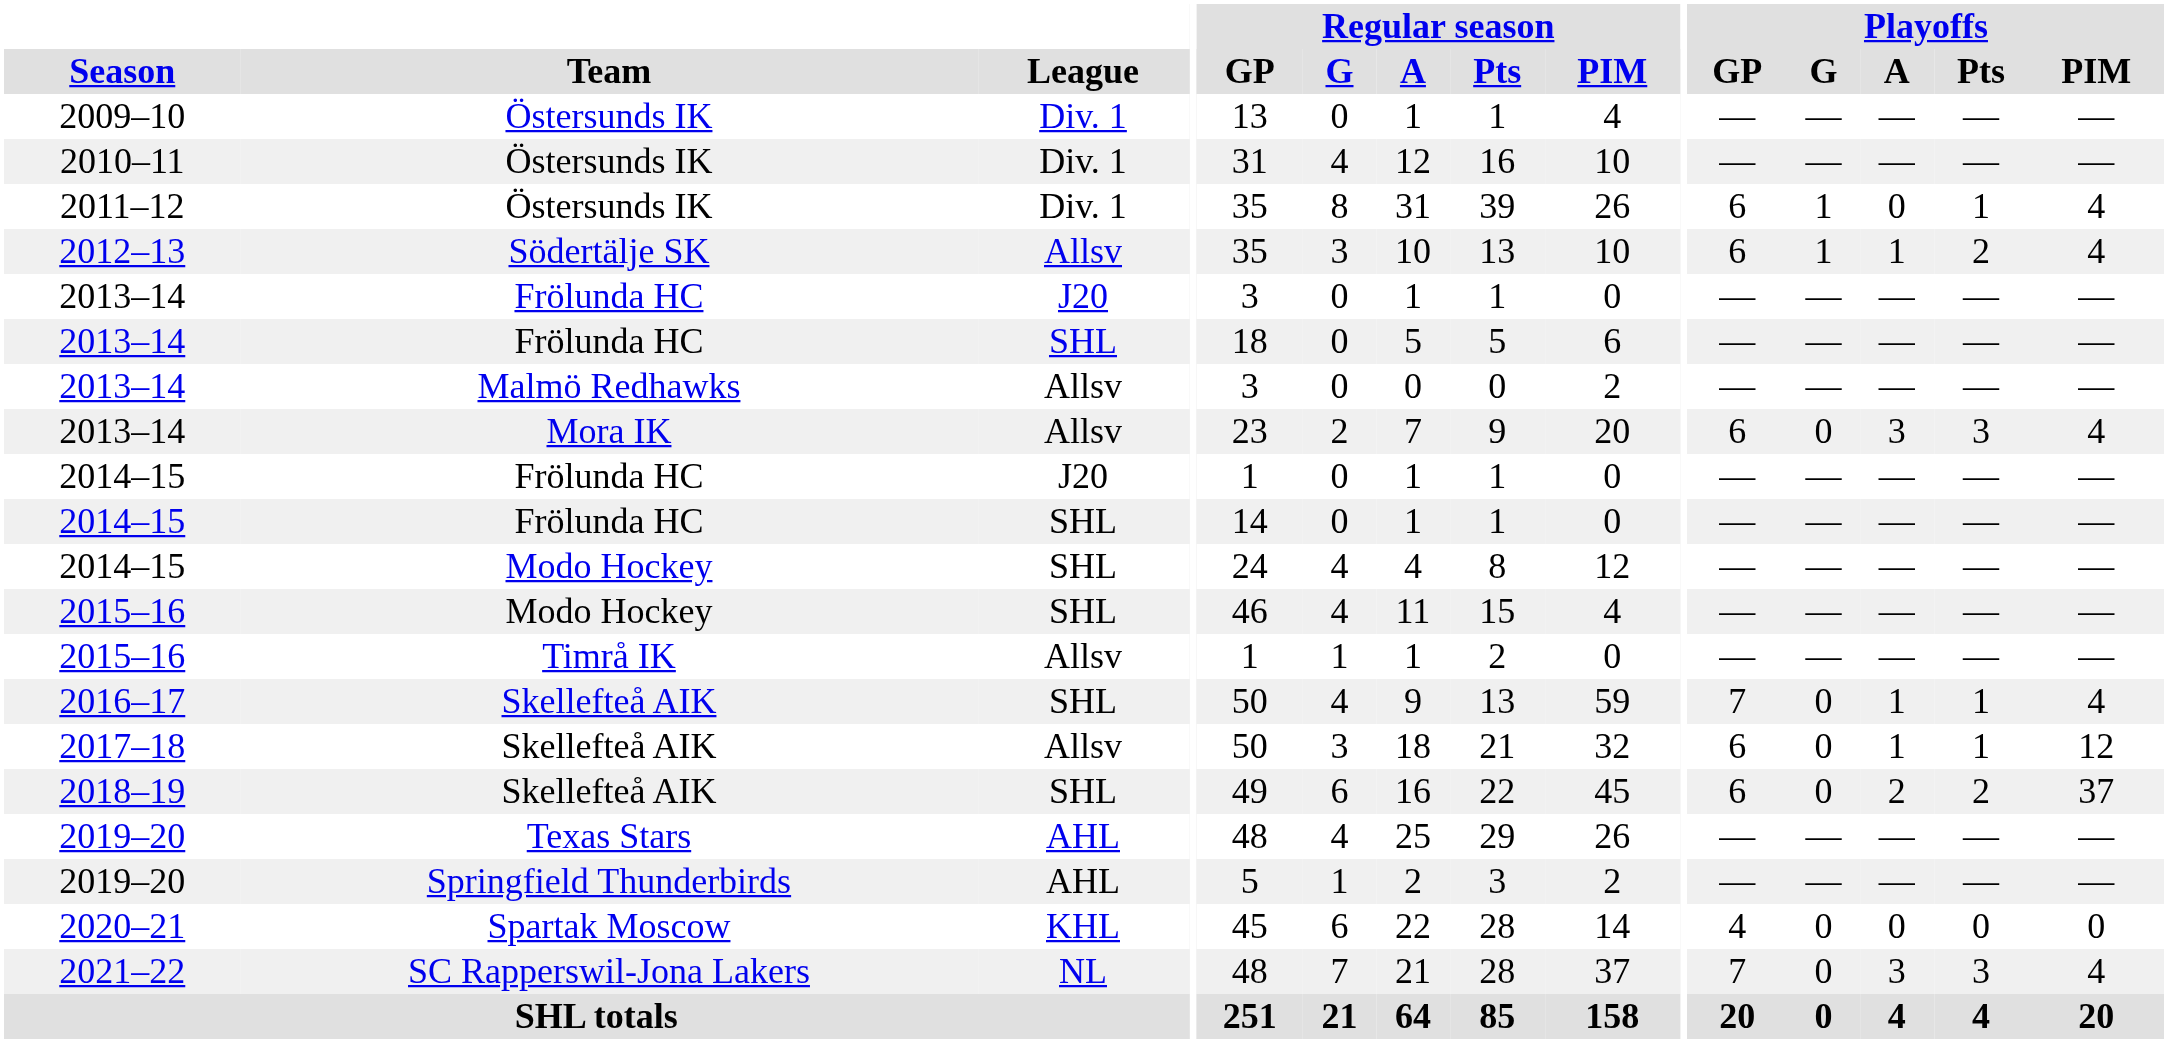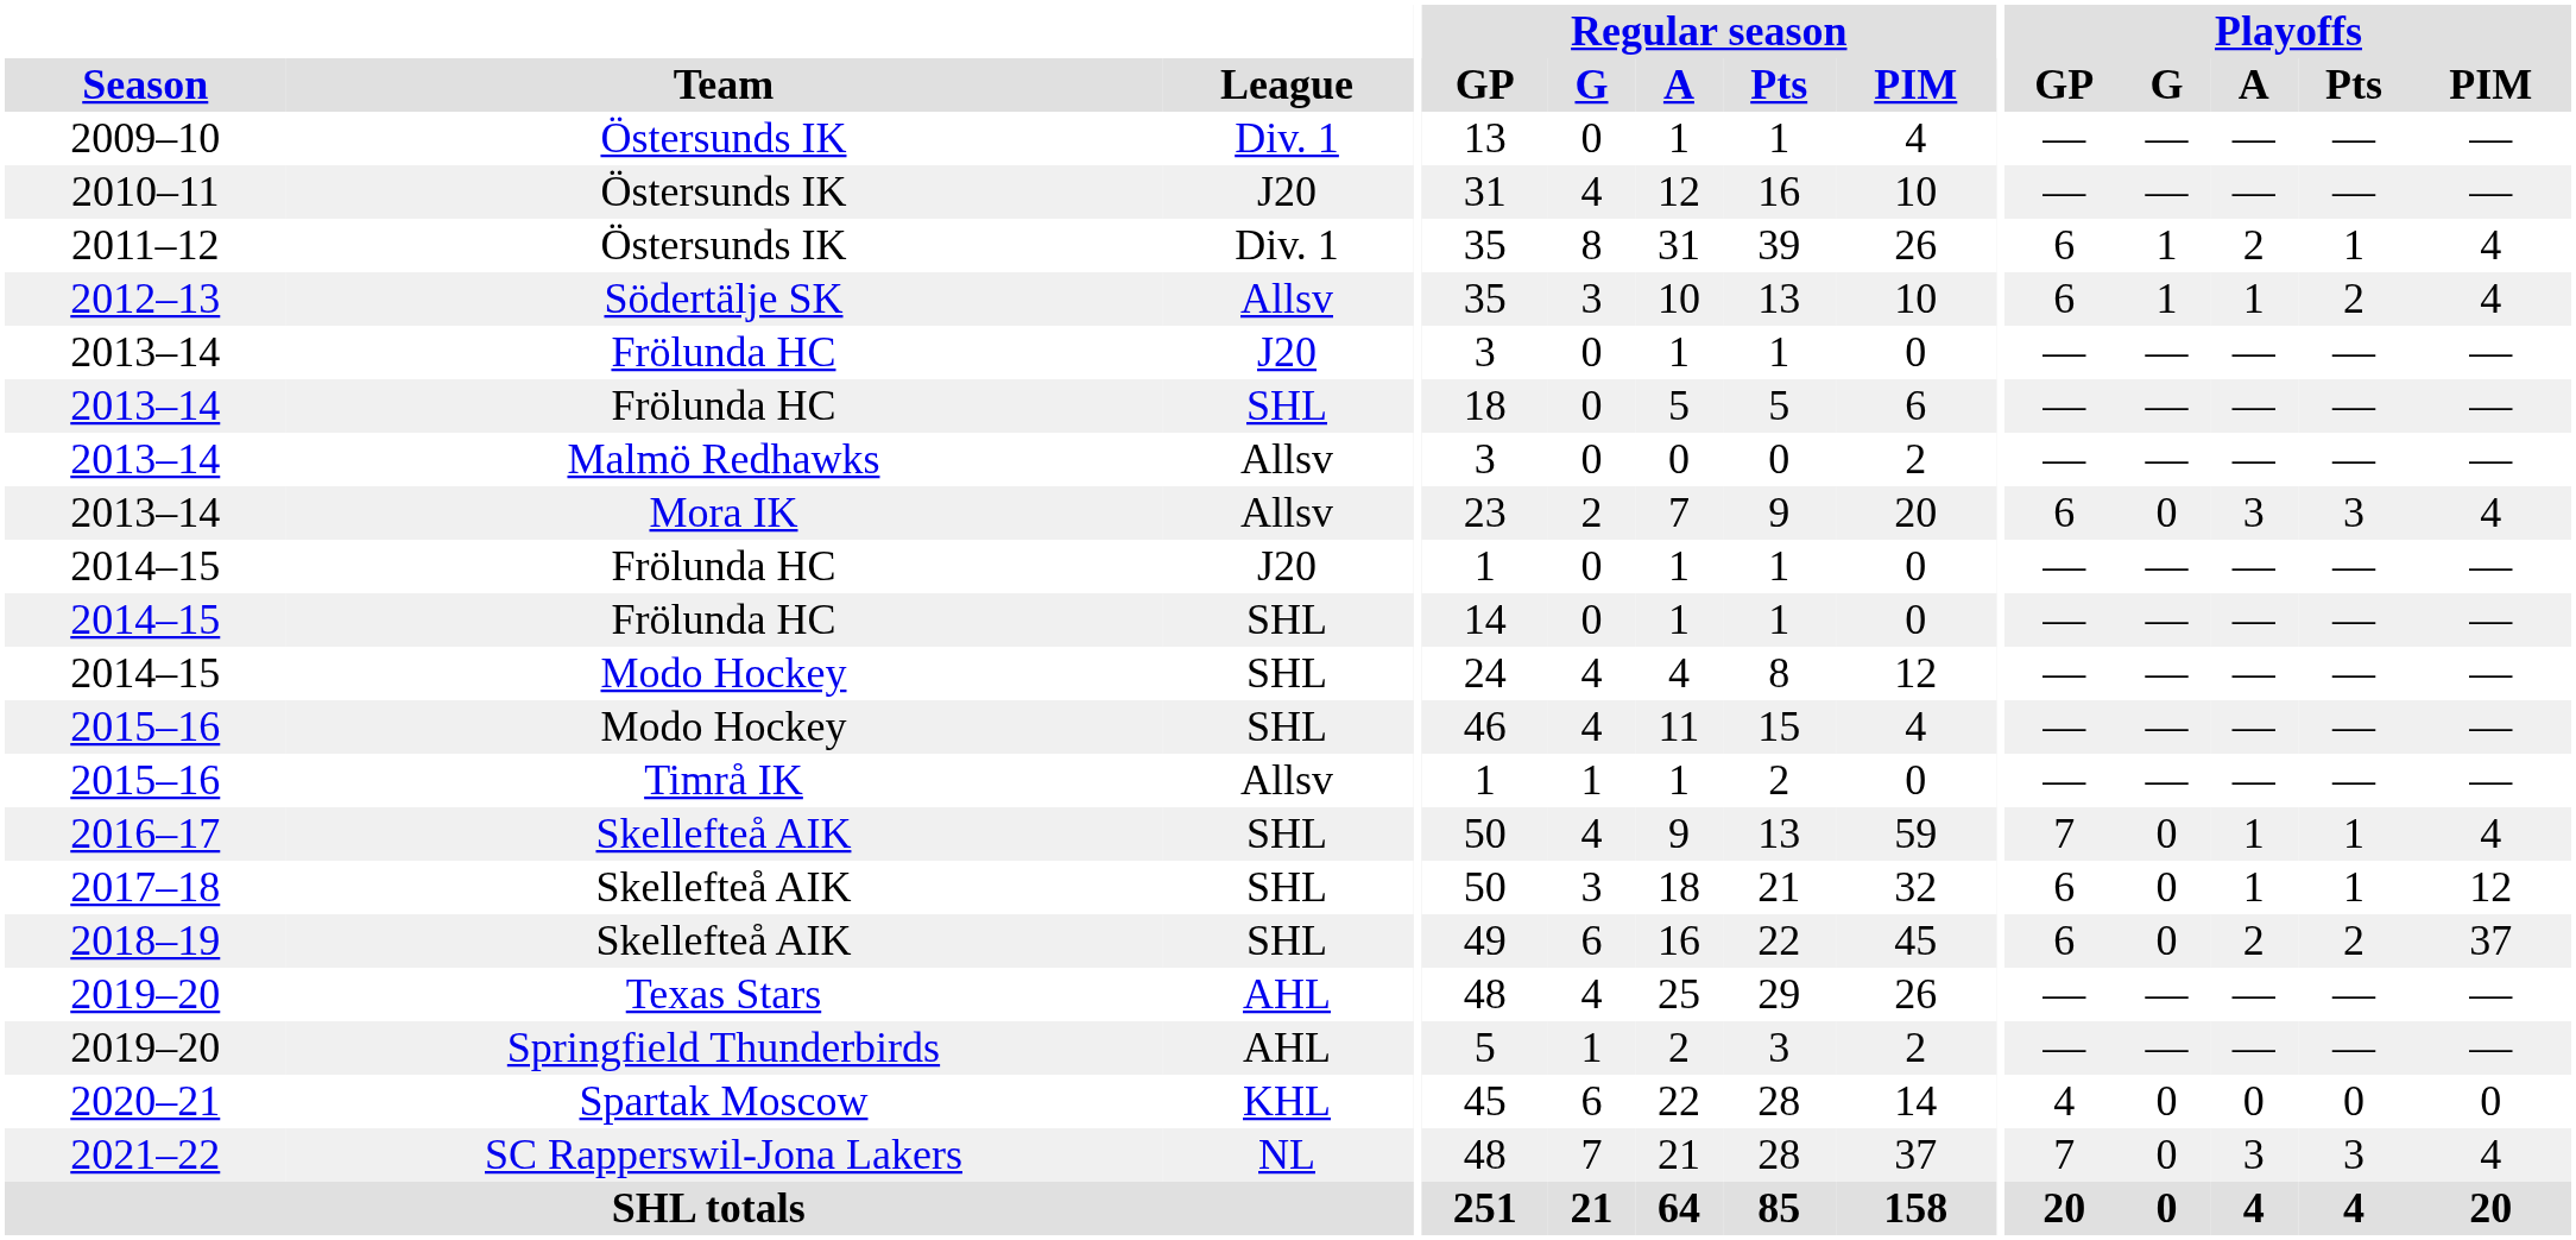2010–11 | League: Div. 1 -> J20
2011–12 | Playoffs / A: 0 -> 2
2017–18 | League: Allsv -> SHL
